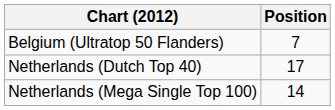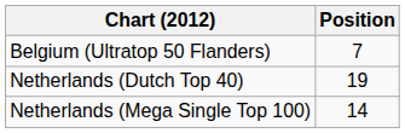Netherlands (Dutch Top 40) | Position: 17 -> 19
